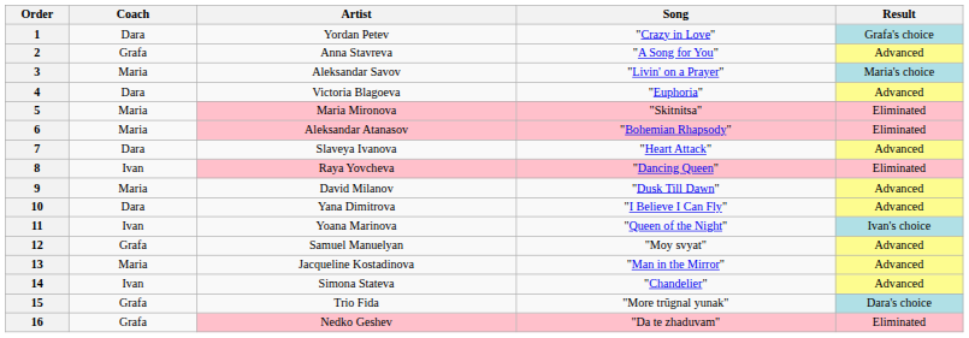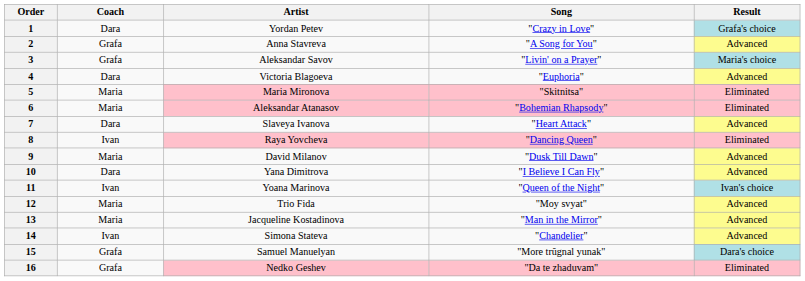3 | Coach: Maria -> Grafa
12 | Coach: Grafa -> Maria
12 | Artist: Samuel Manuelyan -> Trio Fida
15 | Artist: Trio Fida -> Samuel Manuelyan
